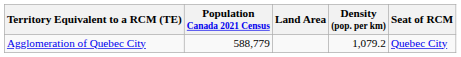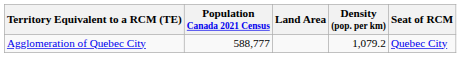Agglomeration of Quebec City | Population Canada 2021 Census: 588,779 -> 588,777
